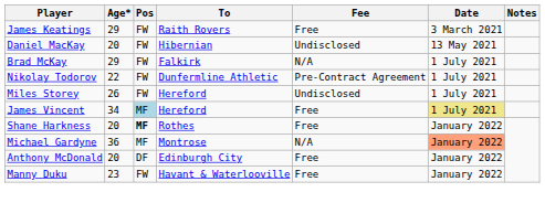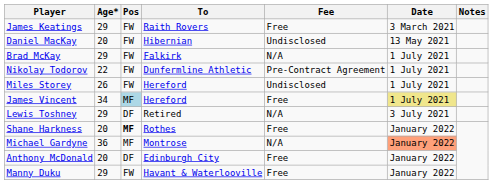+ row: Lewis Toshney | 29 | DF | Retired | N/A | 3 July 2021
Manny Duku | Age*: 23 -> 29
